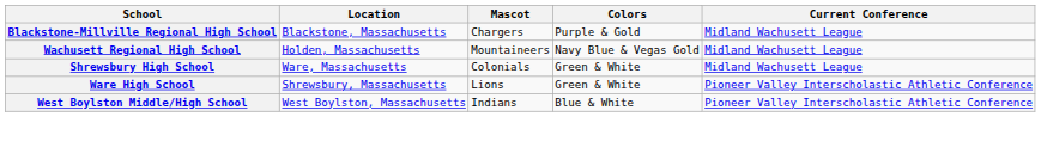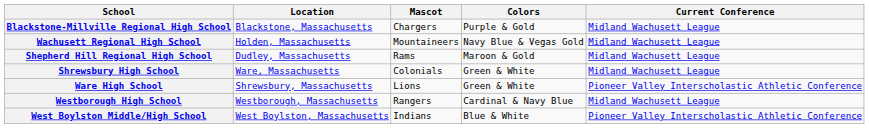+ row: Shepherd Hill Regional High School | Dudley, Massachusetts | Rams | Maroon & Gold | Midland Wachusett League
+ row: Westborough High School | Westborough, Massachusetts | Rangers | Cardinal & Navy Blue | Midland Wachusett League
